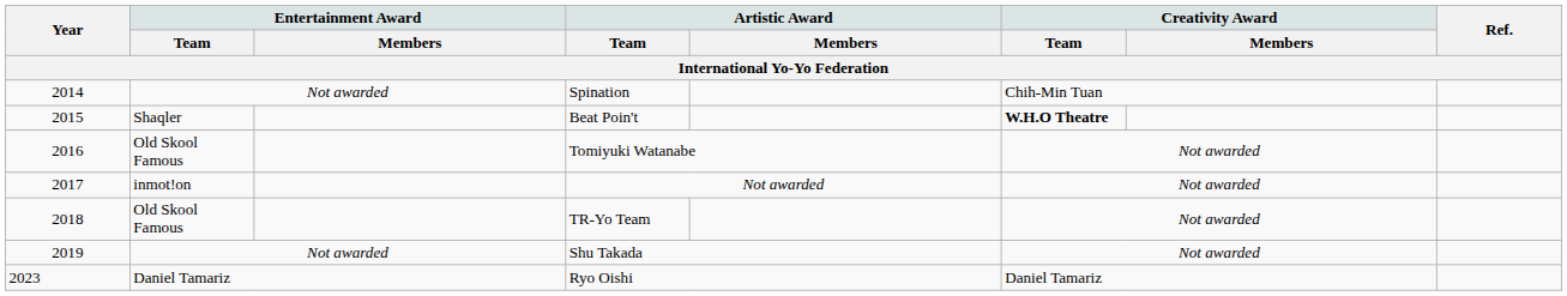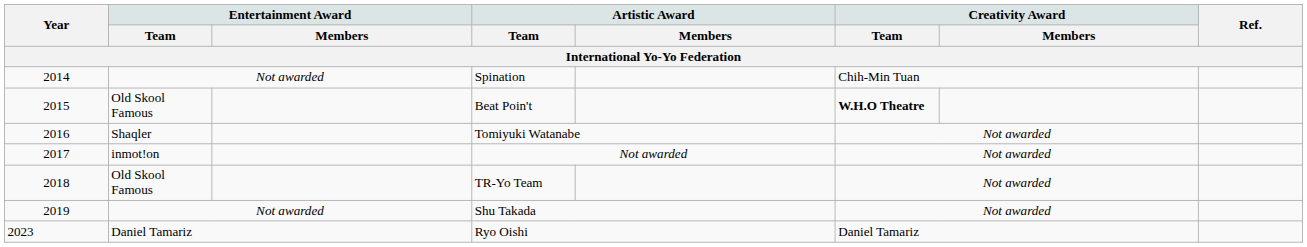Beat Poin't | Entertainment Award / Team: Shaqler -> Old Skool Famous
Tomiyuki Watanabe | Entertainment Award / Team: Old Skool Famous -> Shaqler
